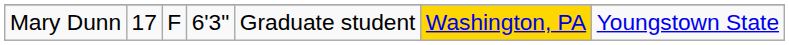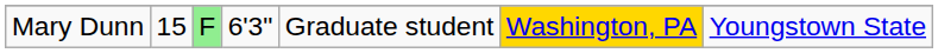Mary Dunn | column 2: 17 -> 15
Mary Dunn | column 3: no background -> lightgreen background
